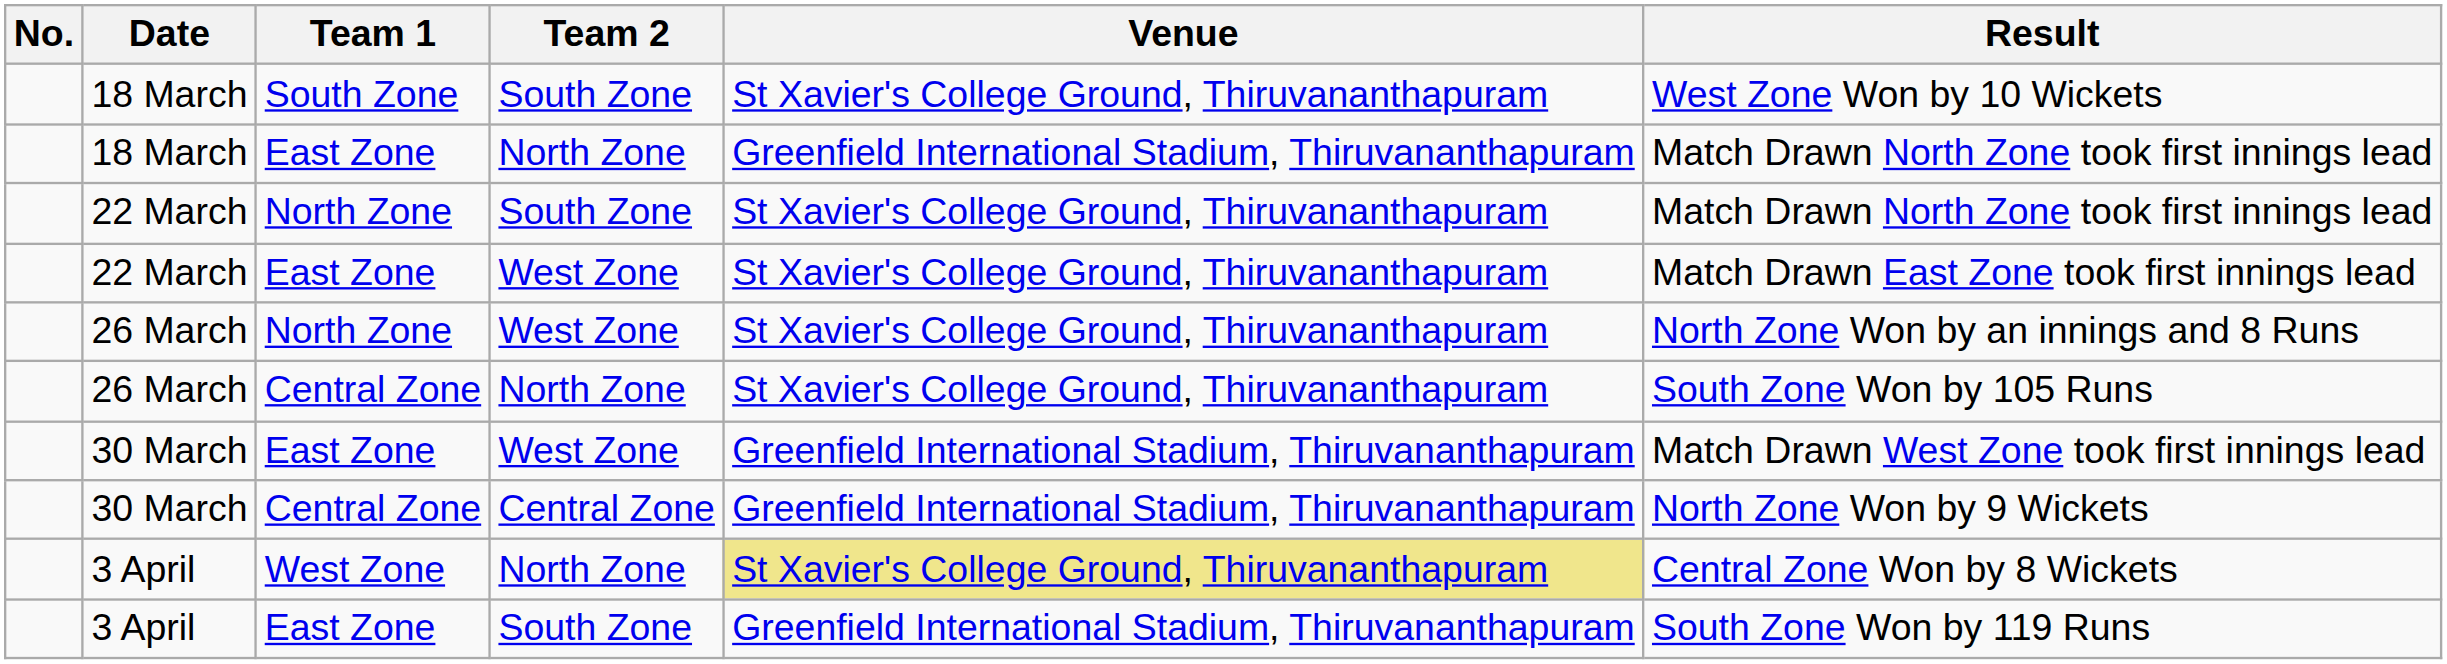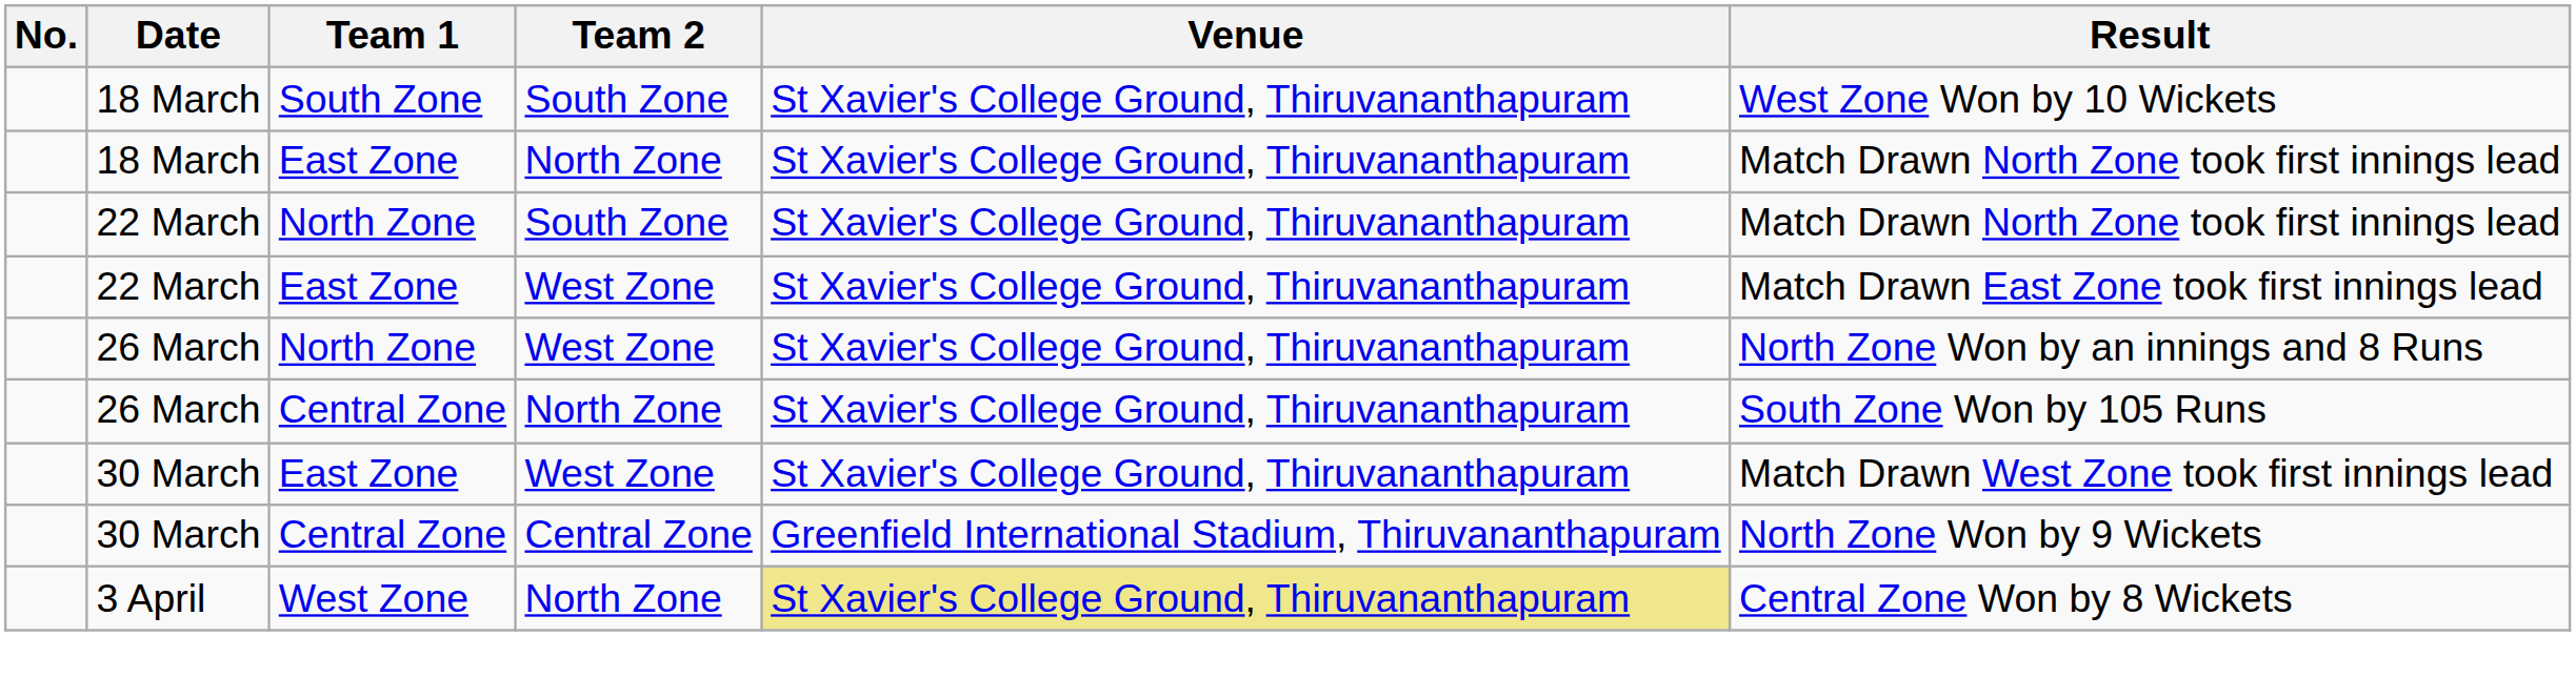18 March / East Zone | Venue: Greenfield International Stadium, Thiruvananthapuram -> St Xavier's College Ground, Thiruvananthapuram
30 March / East Zone | Venue: Greenfield International Stadium, Thiruvananthapuram -> St Xavier's College Ground, Thiruvananthapuram
- row: 3 April | East Zone | South Zone | Greenfield International Stadium, Thiruvananthapuram | South Zone Won by 119 Runs
